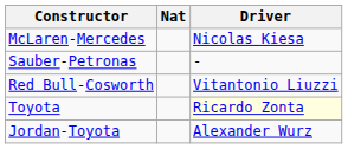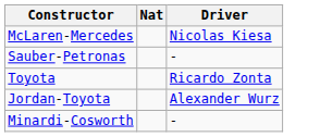- row: Red Bull-Cosworth | Vitantonio Liuzzi
Toyota | Driver: lightyellow background -> no background
+ row: Minardi-Cosworth | -
